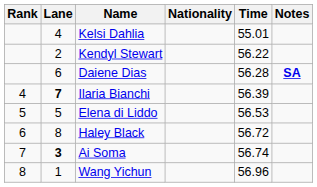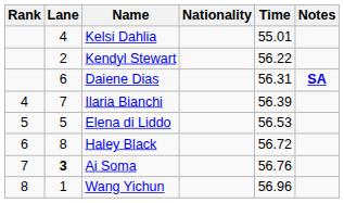Daiene Dias | Time: 56.28 -> 56.31
Ilaria Bianchi | Lane: bold -> normal
Ai Soma | Time: 56.74 -> 56.76
